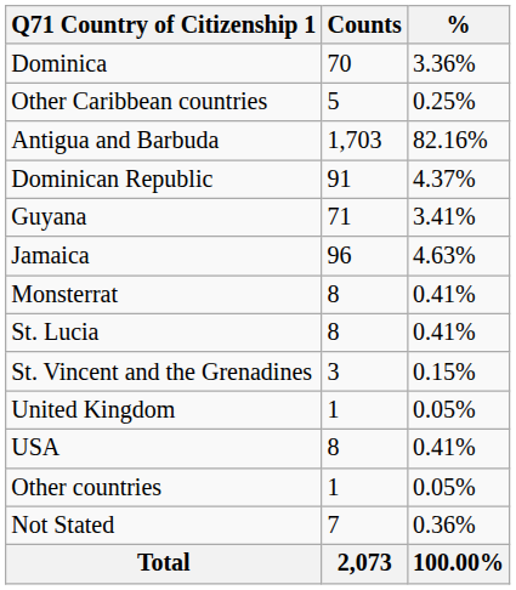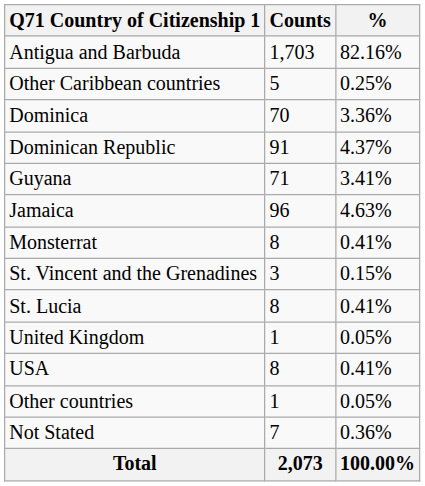rows swapped: Antigua and Barbuda <-> Dominica
rows swapped: St. Lucia <-> St. Vincent and the Grenadines
